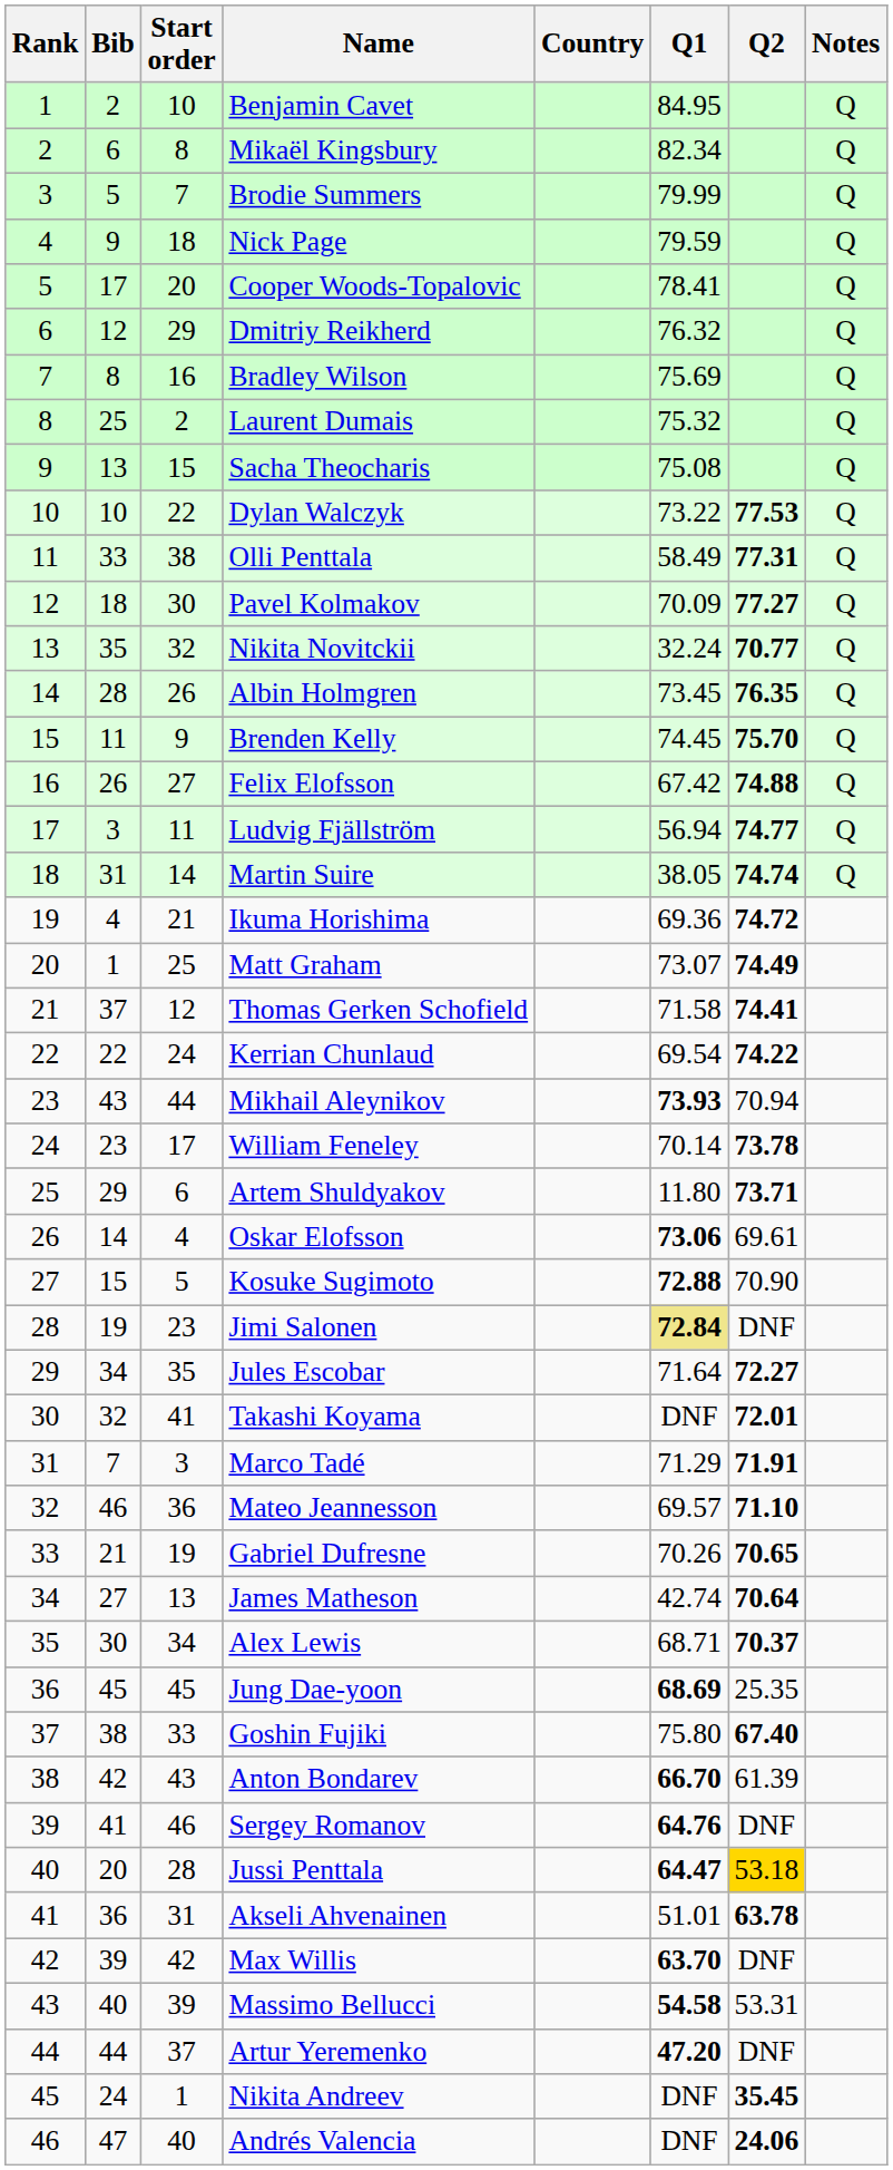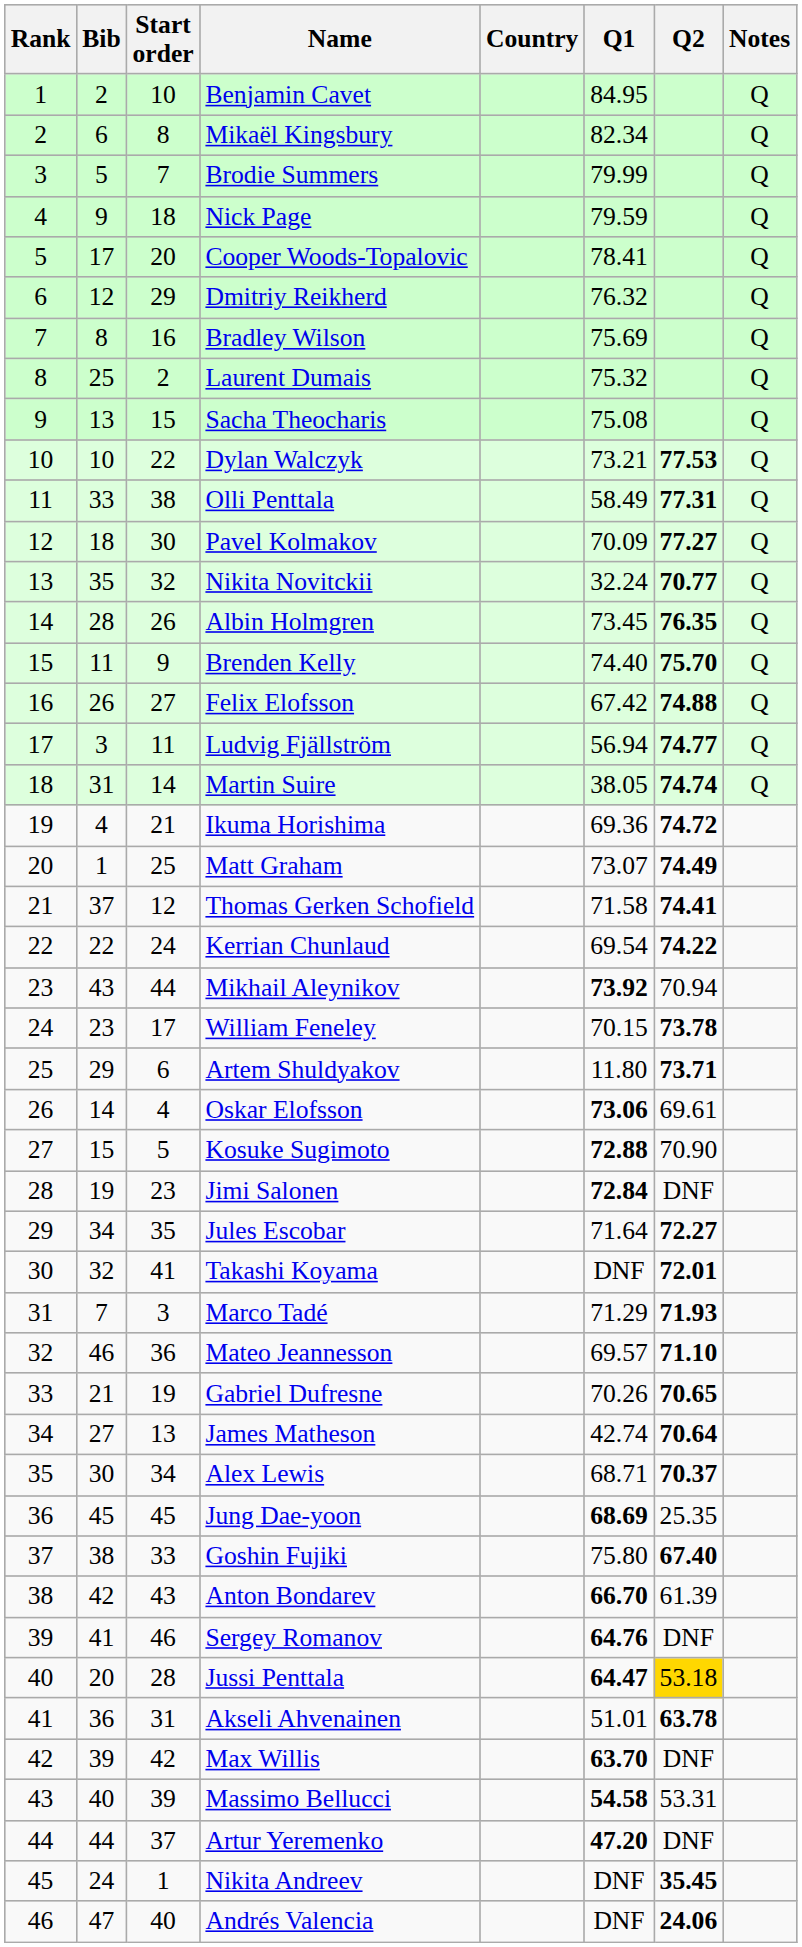Dylan Walczyk | Q1: 73.22 -> 73.21
Brenden Kelly | Q1: 74.45 -> 74.40
Mikhail Aleynikov | Q1: 73.93 -> 73.92
William Feneley | Q1: 70.14 -> 70.15
Jimi Salonen | Q1: khaki background -> no background
Marco Tadé | Q2: 71.91 -> 71.93
